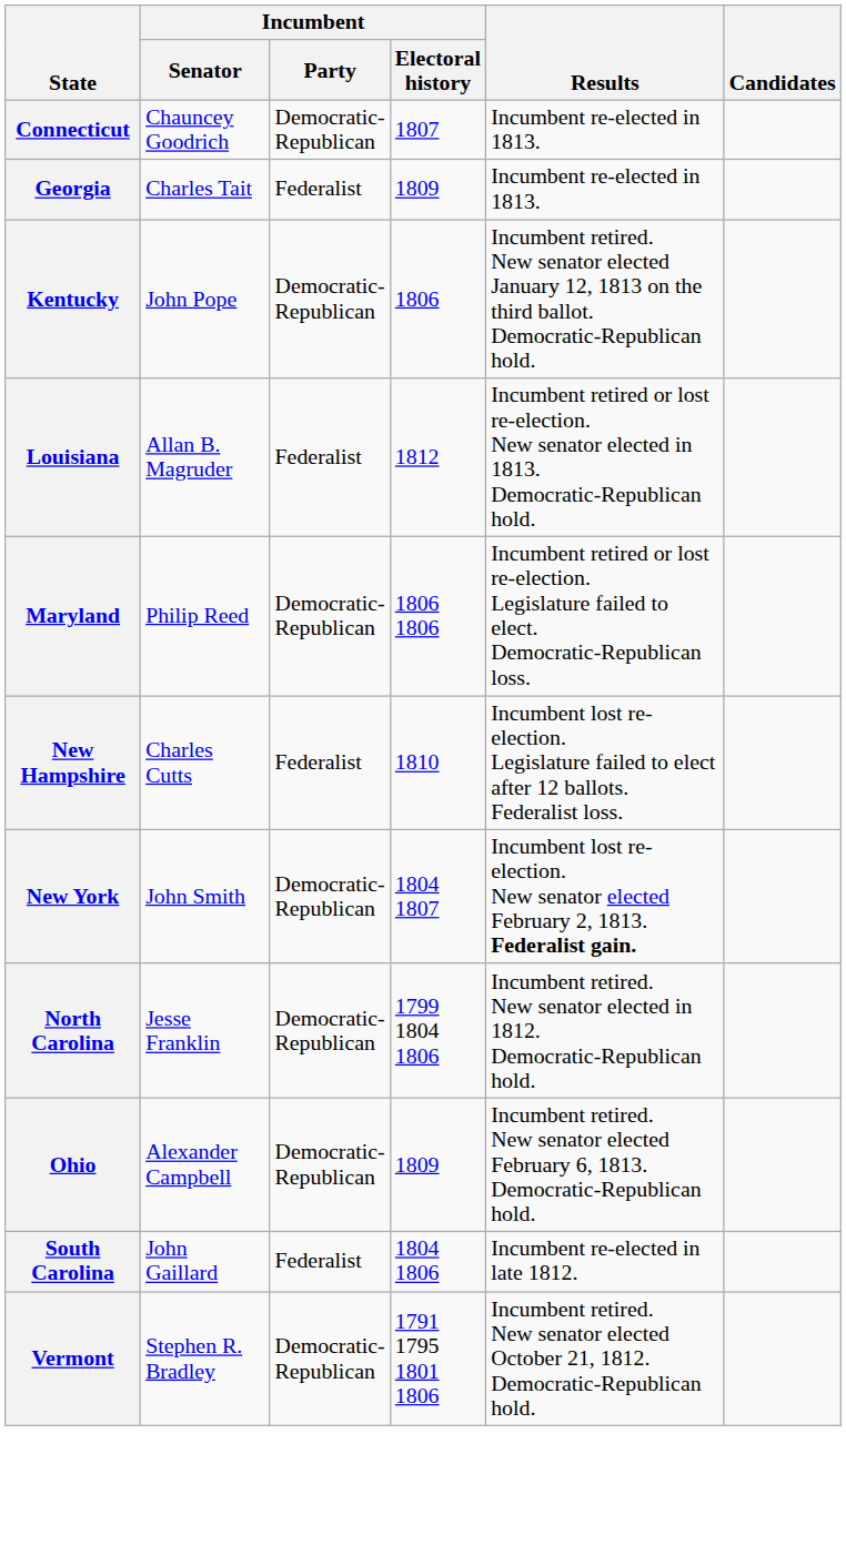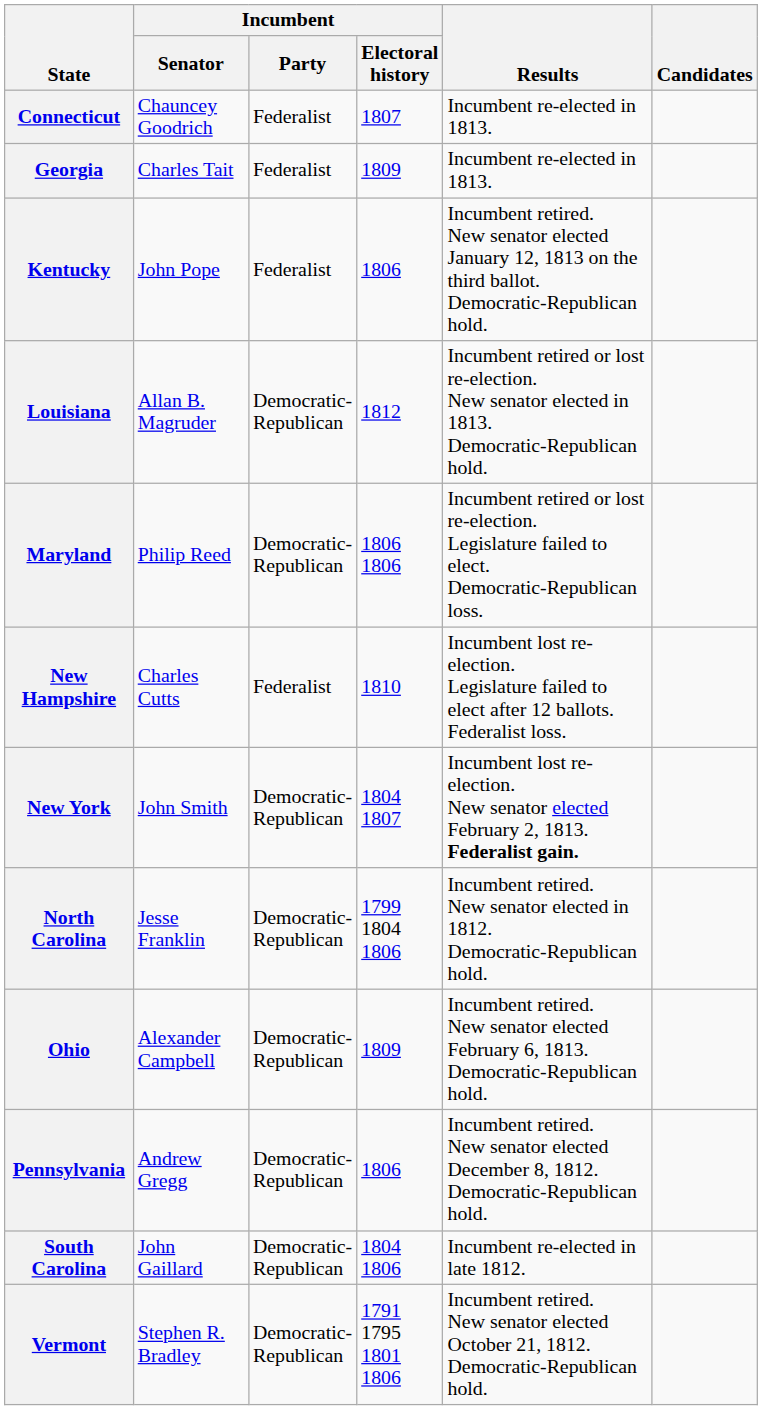Connecticut | Incumbent / Party: Democratic- Republican -> Federalist
Kentucky | Incumbent / Party: Democratic- Republican -> Federalist
Louisiana | Incumbent / Party: Federalist -> Democratic- Republican
+ row: Pennsylvania | Andrew Gregg | Democratic- Republican | 1806 | Incumbent retired. New senator elected December 8, 1812. Democratic-Republican hold.
South Carolina | Incumbent / Party: Federalist -> Democratic- Republican
